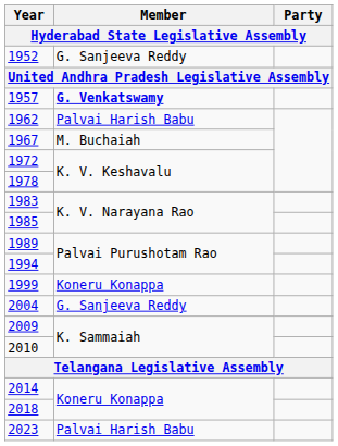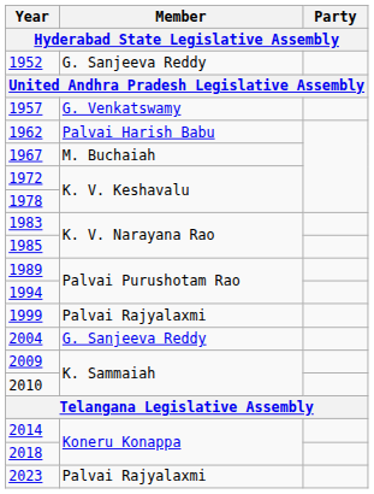1957 | Member: bold -> normal
1999 | Member: Koneru Konappa -> Palvai Rajyalaxmi
2023 | Member: Palvai Harish Babu -> Palvai Rajyalaxmi
